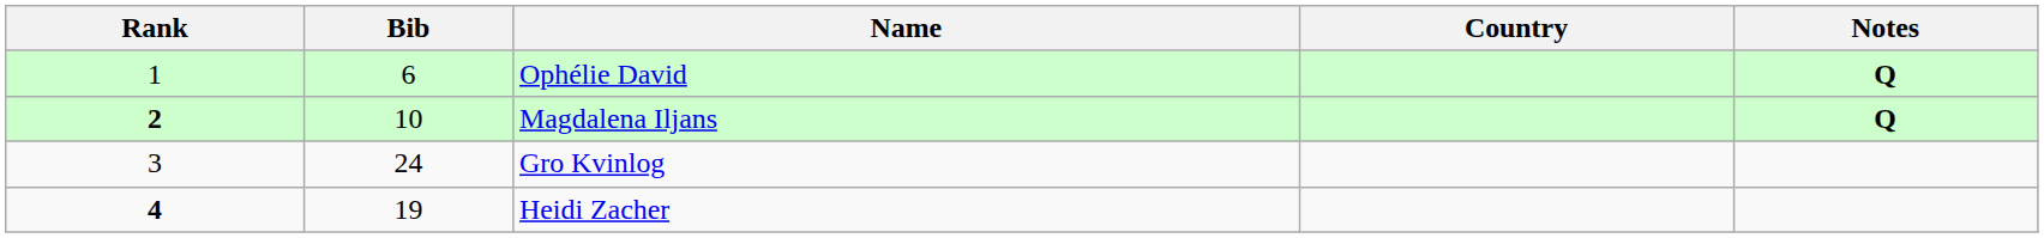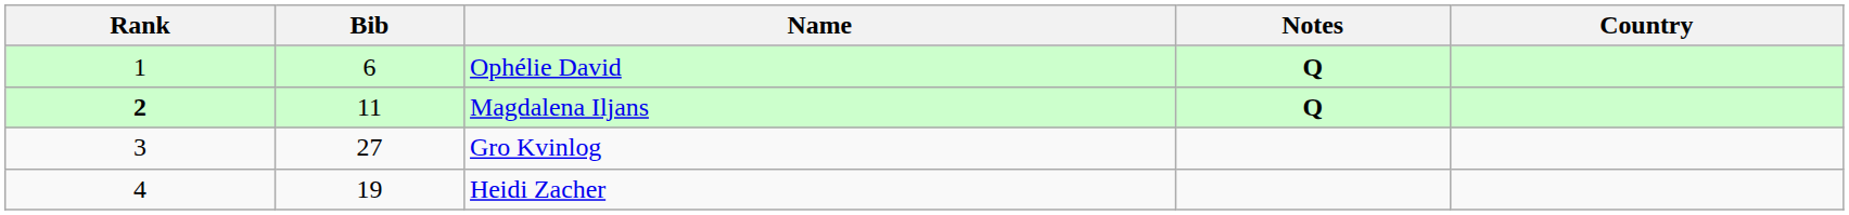columns swapped: Country <-> Notes
Magdalena Iljans | Bib: 10 -> 11
Gro Kvinlog | Bib: 24 -> 27
Heidi Zacher | Rank: bold -> normal
